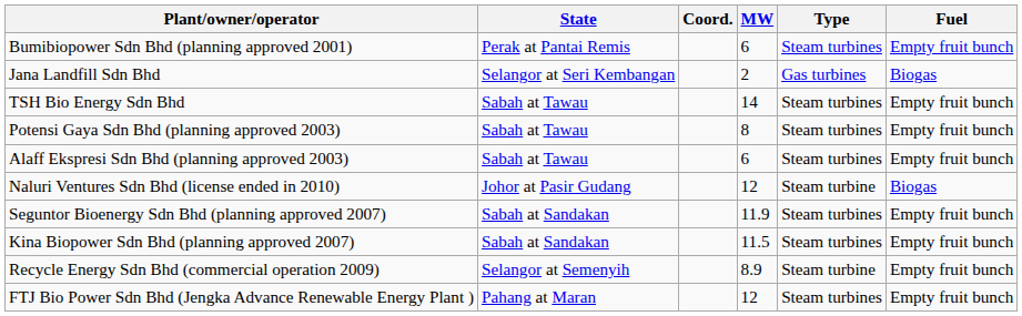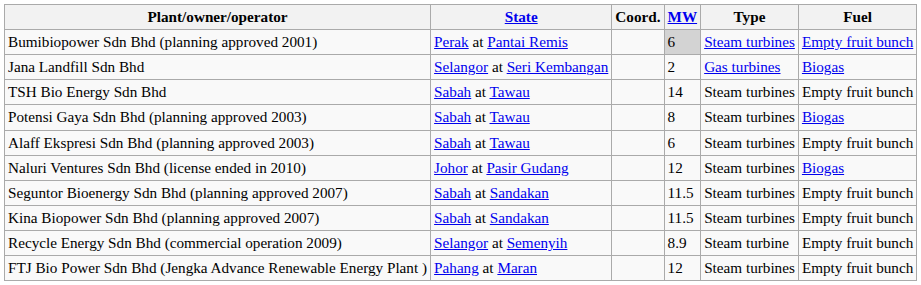Bumibiopower Sdn Bhd (planning approved 2001) | MW: no background -> lightgrey background
Potensi Gaya Sdn Bhd (planning approved 2003) | Fuel: Empty fruit bunch -> Biogas
Naluri Ventures Sdn Bhd (license ended in 2010) | Type: Steam turbine -> Steam turbines
Seguntor Bioenergy Sdn Bhd (planning approved 2007) | MW: 11.9 -> 11.5
